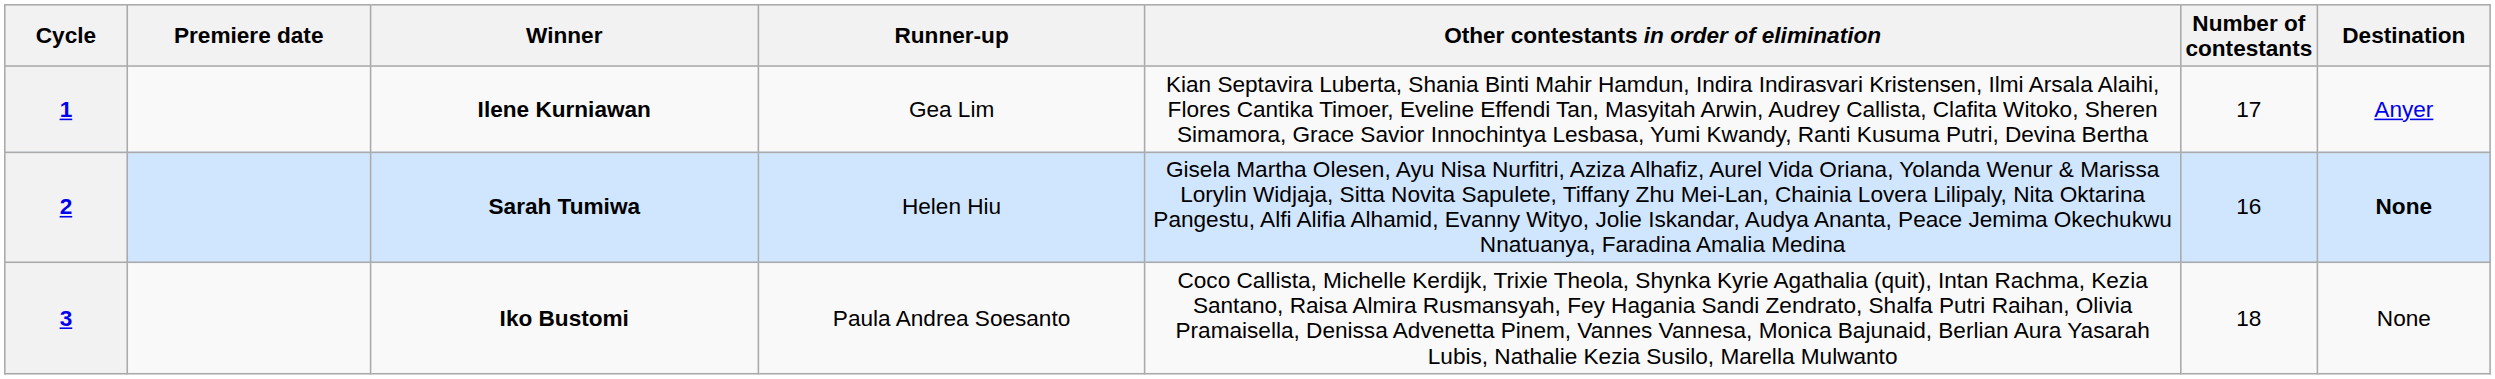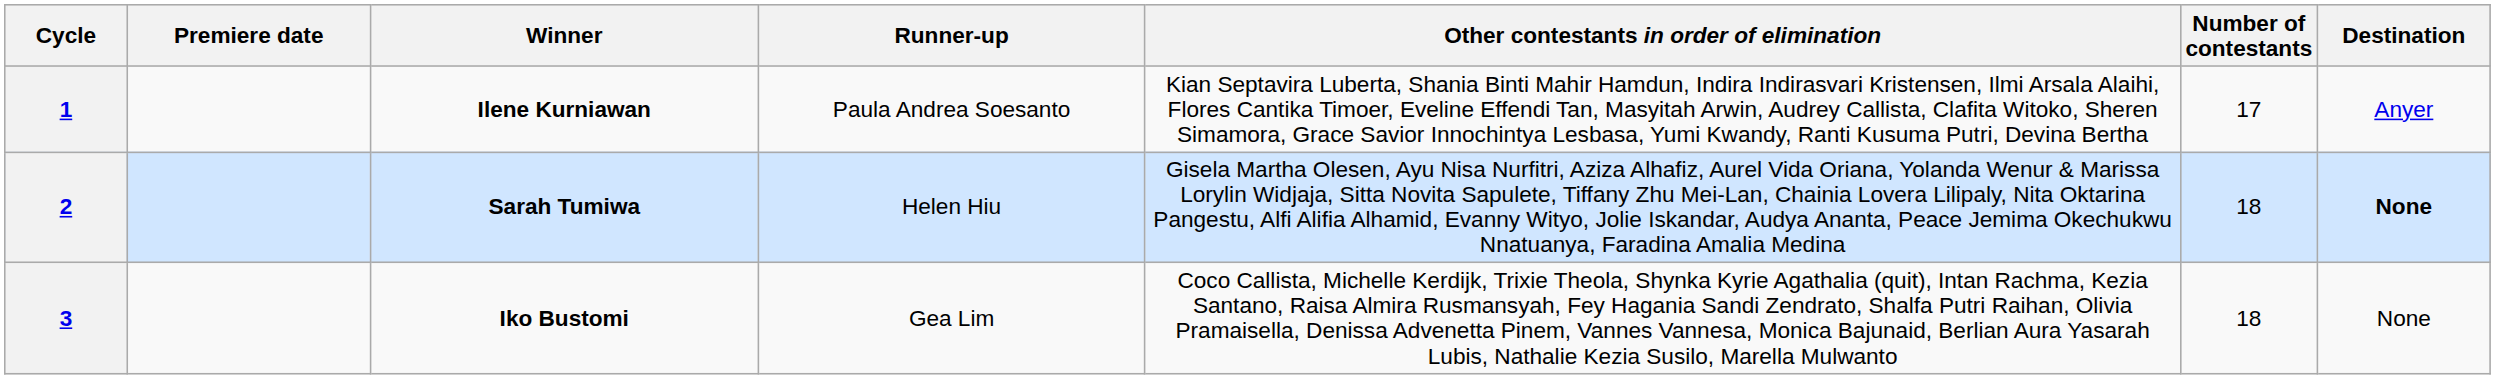1 | Runner-up: Gea Lim -> Paula Andrea Soesanto
2 | Number of contestants: 16 -> 18
3 | Runner-up: Paula Andrea Soesanto -> Gea Lim
